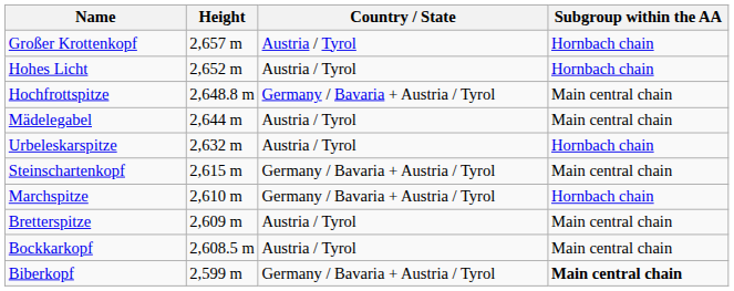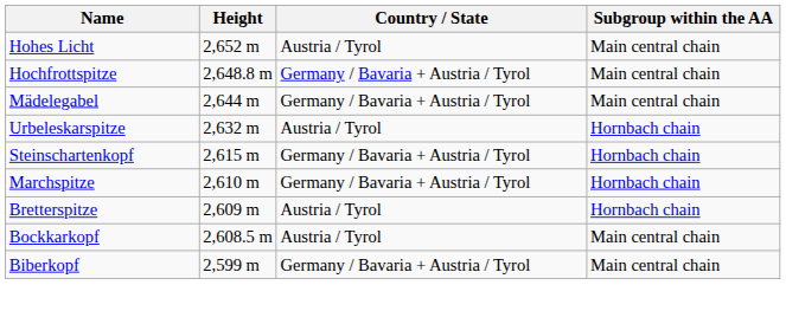- row: Großer Krottenkopf | 2,657 m | Austria / Tyrol | Hornbach chain
Hohes Licht | Subgroup within the AA: Hornbach chain -> Main central chain
Mädelegabel | Country / State: Austria / Tyrol -> Germany / Bavaria + Austria / Tyrol
Steinschartenkopf | Subgroup within the AA: Main central chain -> Hornbach chain
Bretterspitze | Subgroup within the AA: Main central chain -> Hornbach chain
Biberkopf | Subgroup within the AA: bold -> normal
